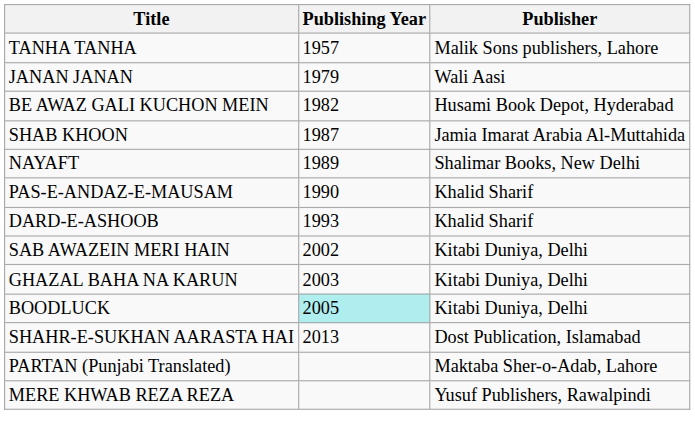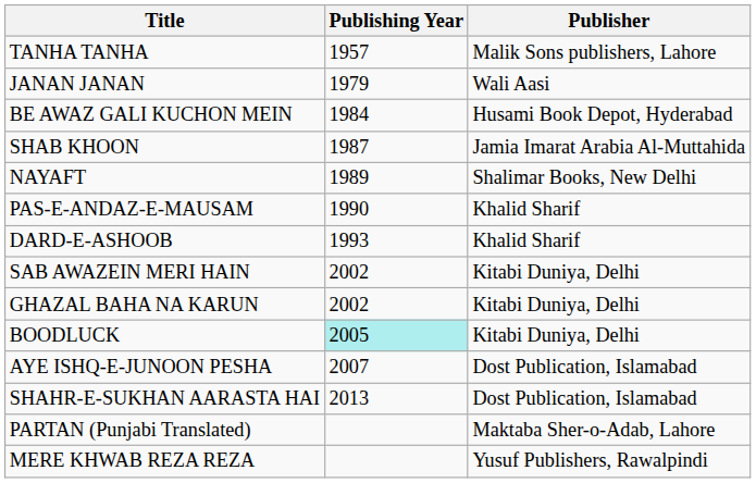BE AWAZ GALI KUCHON MEIN | Publishing Year: 1982 -> 1984
GHAZAL BAHA NA KARUN | Publishing Year: 2003 -> 2002
+ row: AYE ISHQ-E-JUNOON PESHA | 2007 | Dost Publication, Islamabad
